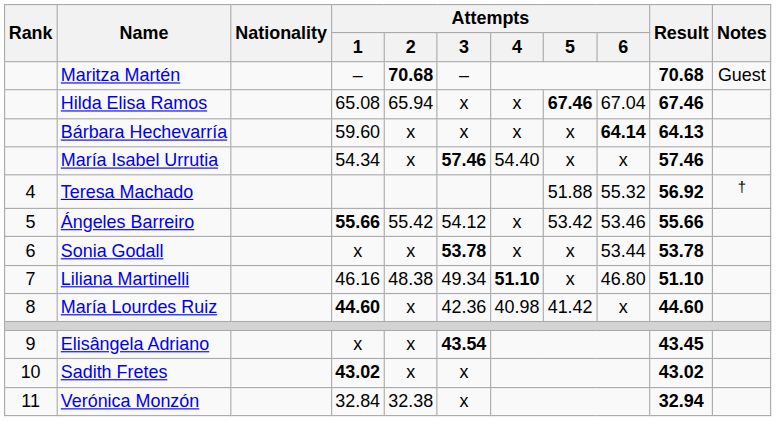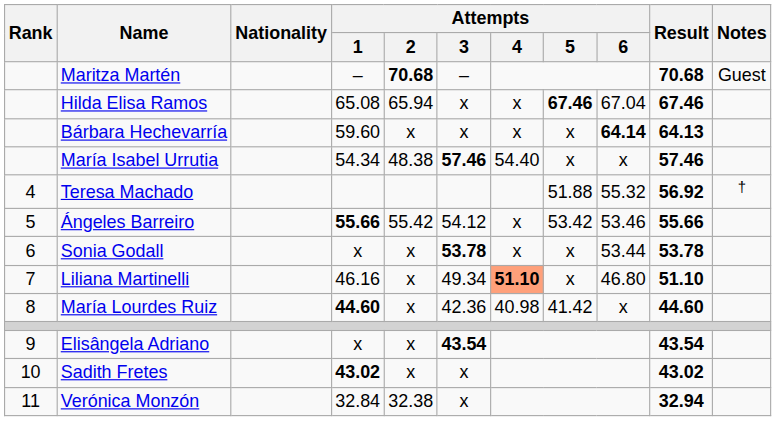María Isabel Urrutia | Attempts / 2: x -> 48.38
Liliana Martinelli | Attempts / 2: 48.38 -> x
Liliana Martinelli | Attempts / 4: no background -> lightsalmon background
Elisângela Adriano | Result: 43.45 -> 43.54
